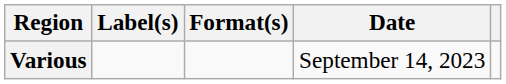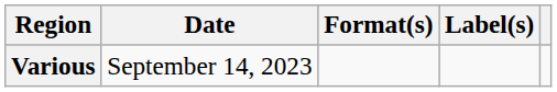columns swapped: Date <-> Label(s)
